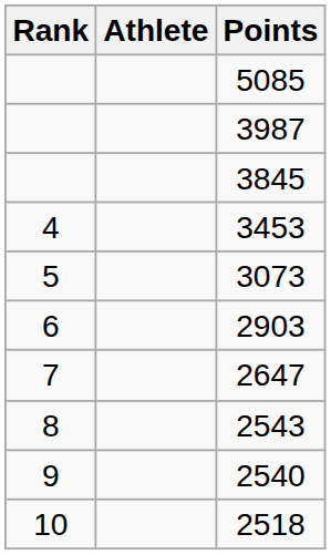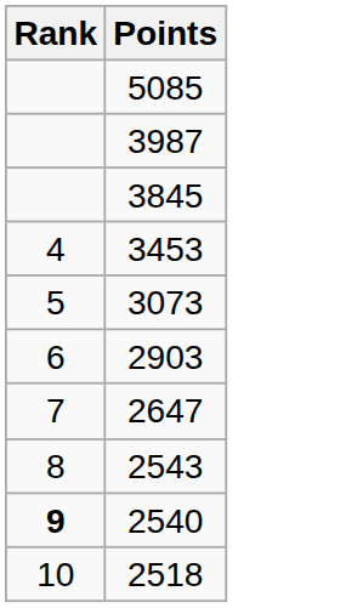- column: Athlete
2540 | Rank: normal -> bold
